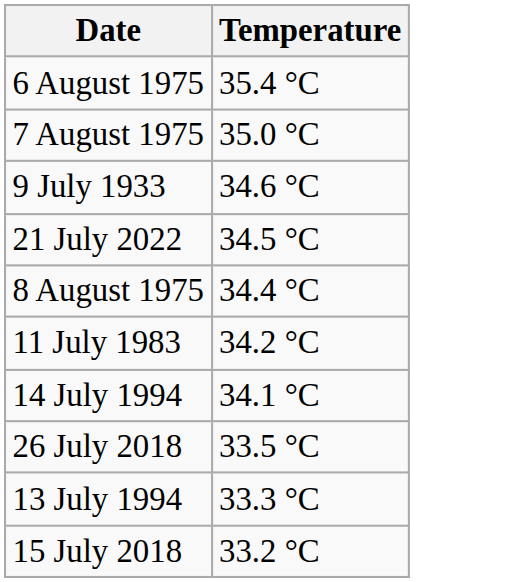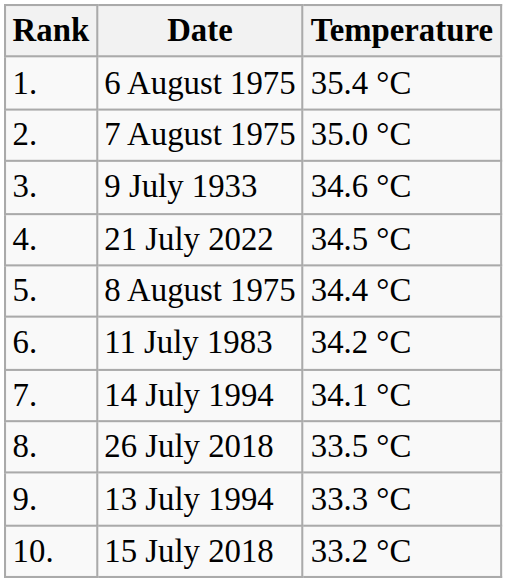+ column: Rank | 1. | 2. | 3. | 4. | 5. | 6. | 7. | 8. | 9. | 10.
